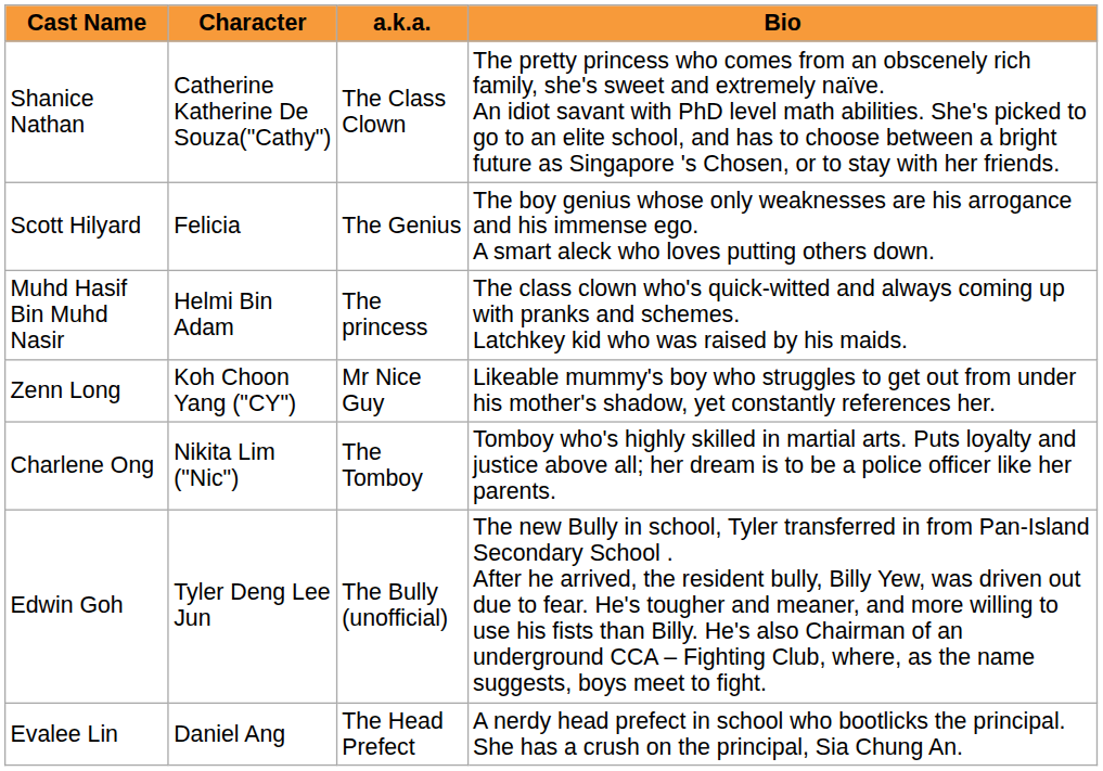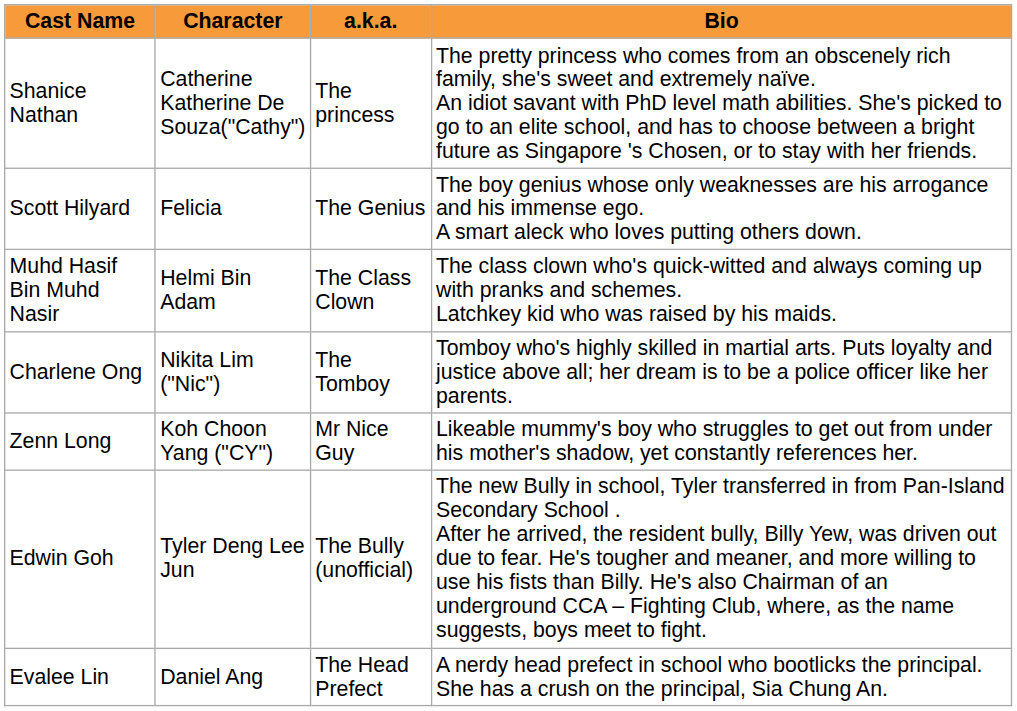Shanice Nathan | a.k.a.: The Class Clown -> The princess
Muhd Hasif Bin Muhd Nasir | a.k.a.: The princess -> The Class Clown
rows swapped: Zenn Long <-> Charlene Ong
